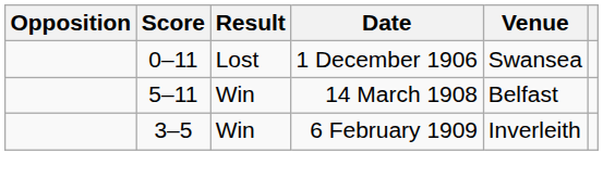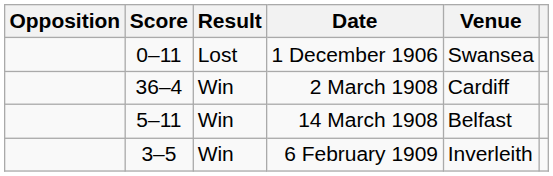+ row: 36–4 | Win | 2 March 1908 | Cardiff
